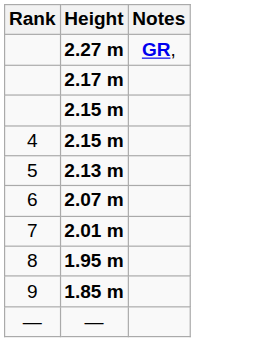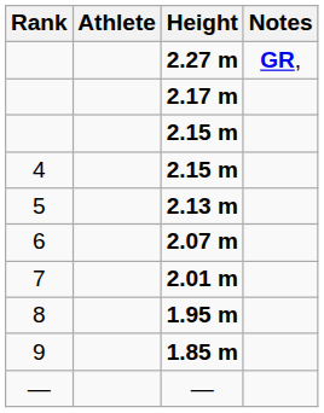+ column: Athlete
